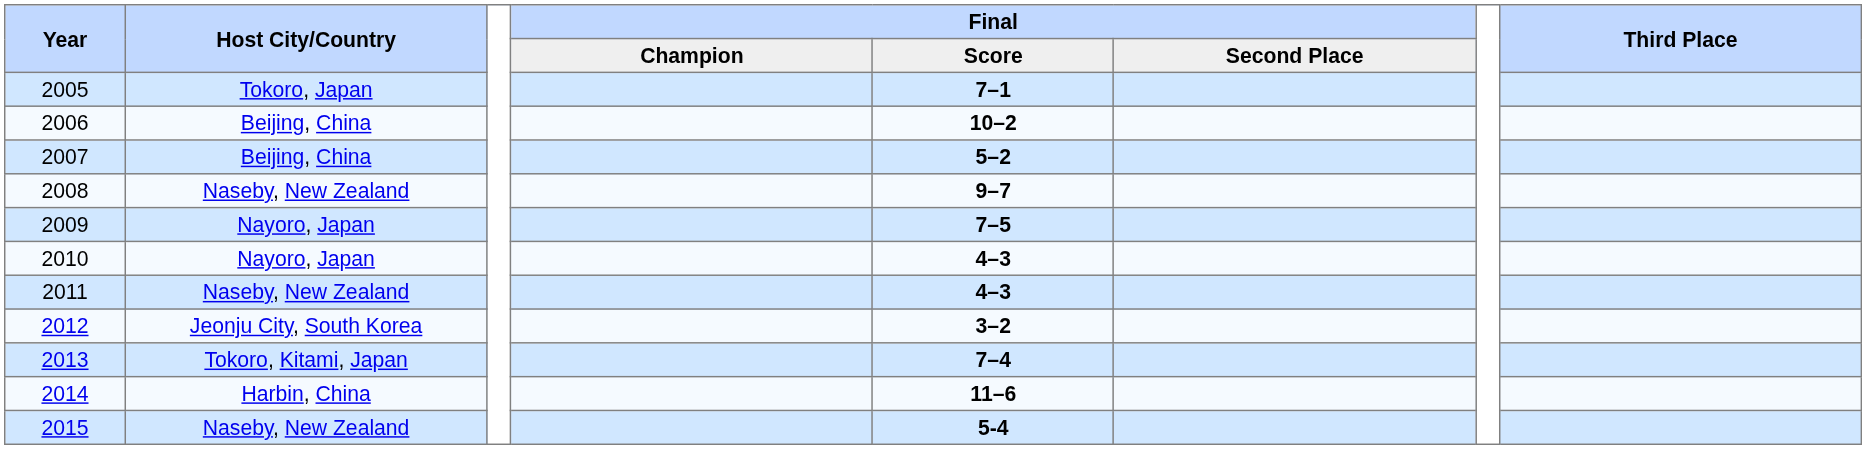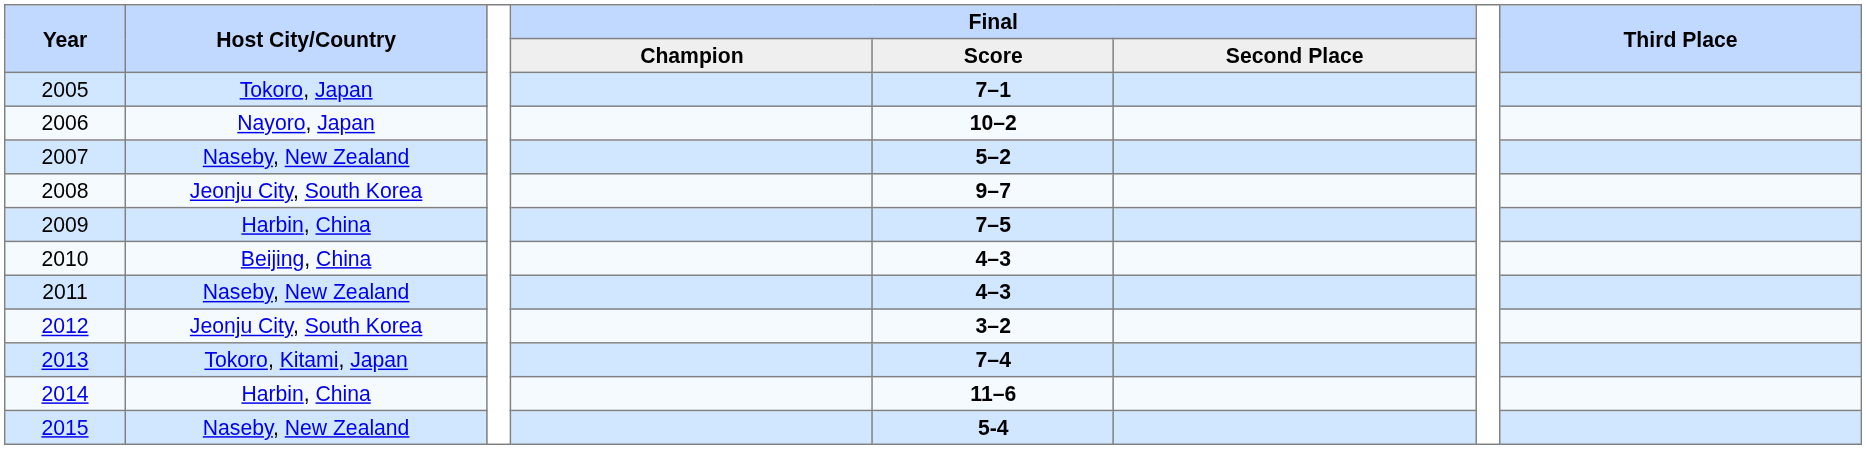2006 | Host City/Country: Beijing, China -> Nayoro, Japan
2007 | Host City/Country: Beijing, China -> Naseby, New Zealand
2008 | Host City/Country: Naseby, New Zealand -> Jeonju City, South Korea
2009 | Host City/Country: Nayoro, Japan -> Harbin, China
2010 | Host City/Country: Nayoro, Japan -> Beijing, China
